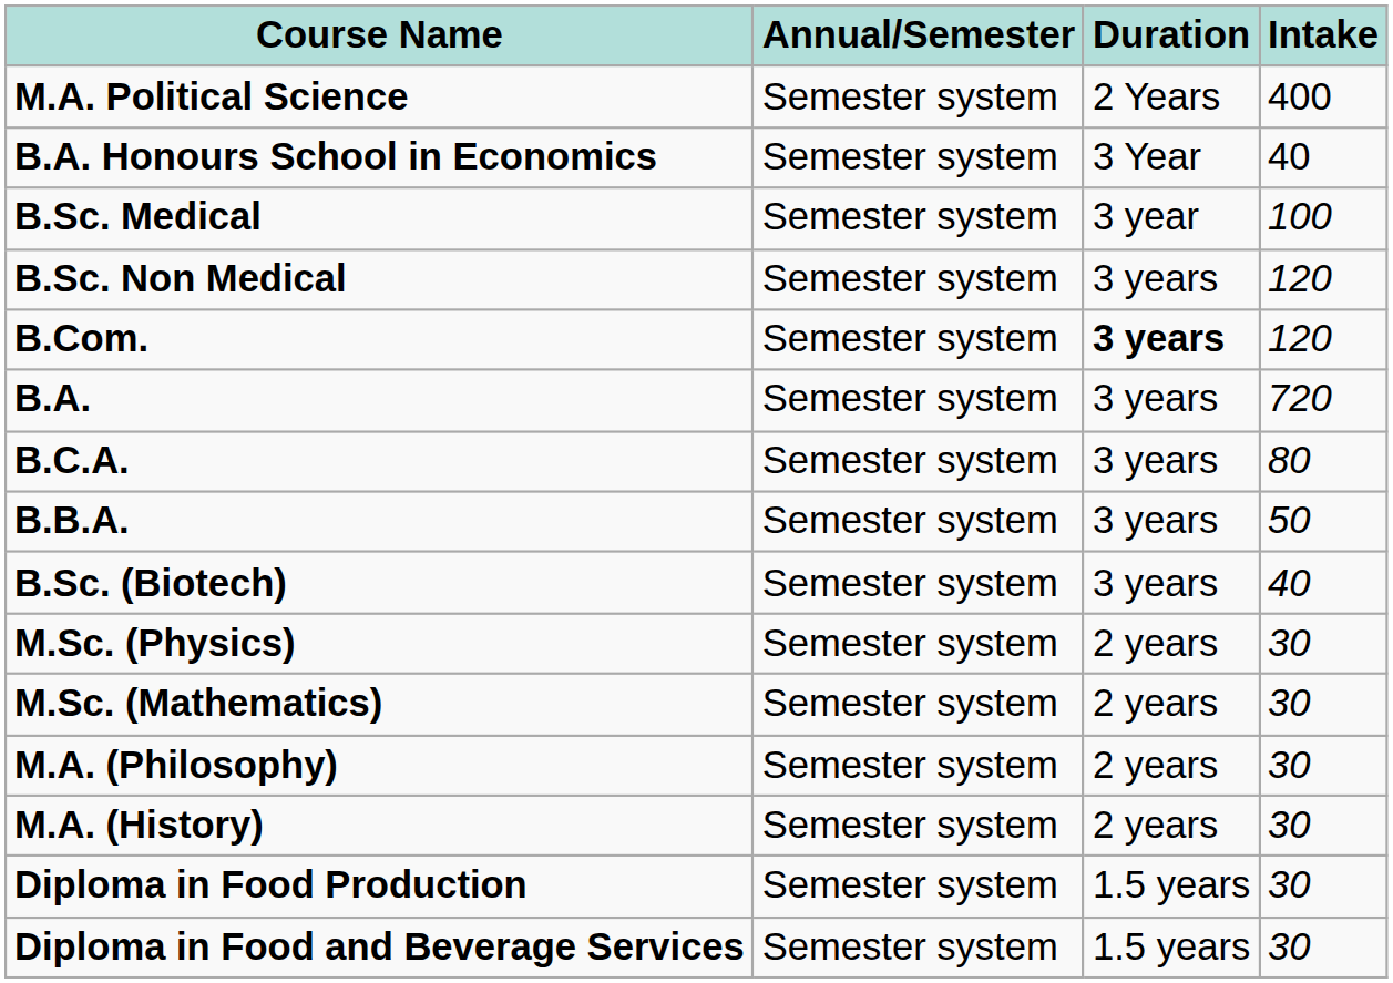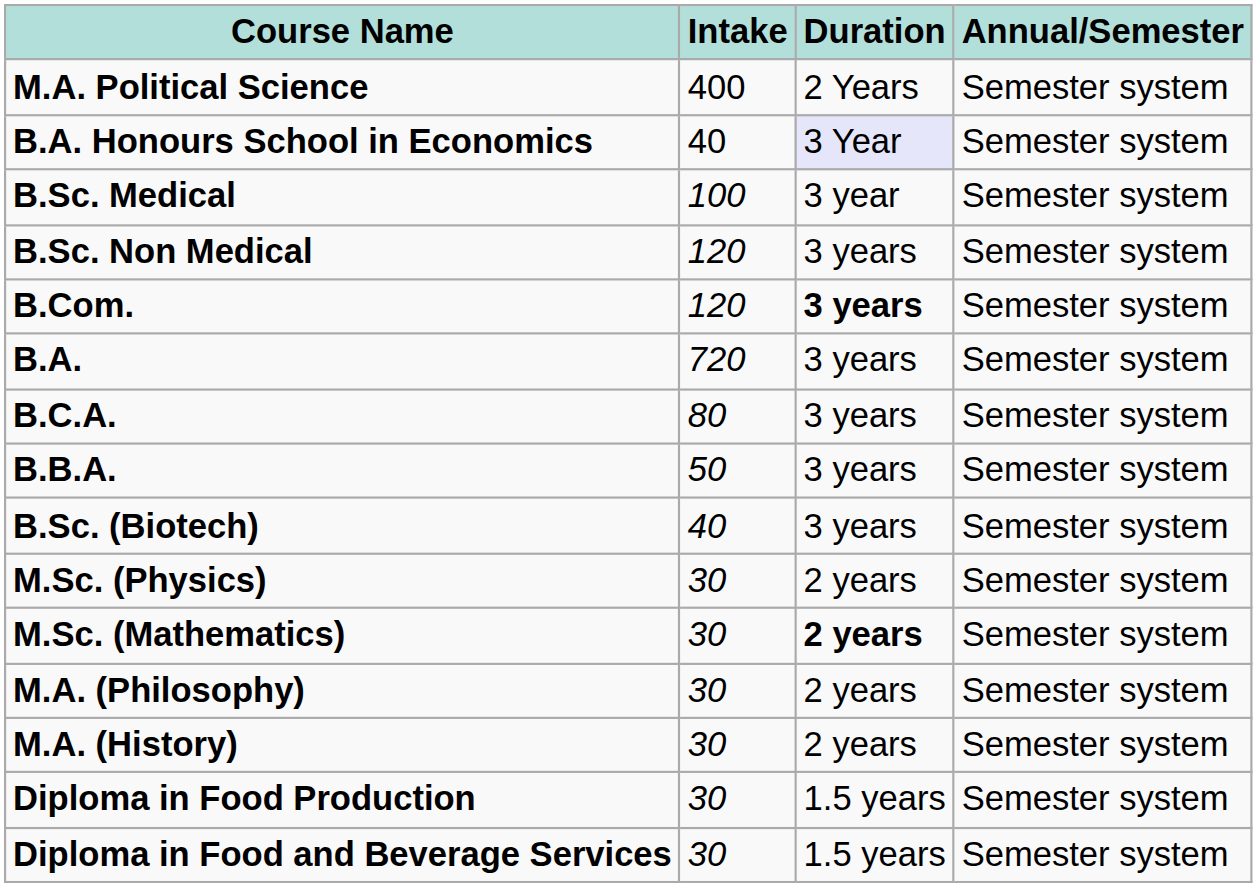columns swapped: Intake <-> Annual/Semester
B.A. Honours School in Economics | Duration: no background -> lavender background
M.Sc. (Mathematics) | Duration: normal -> bold
